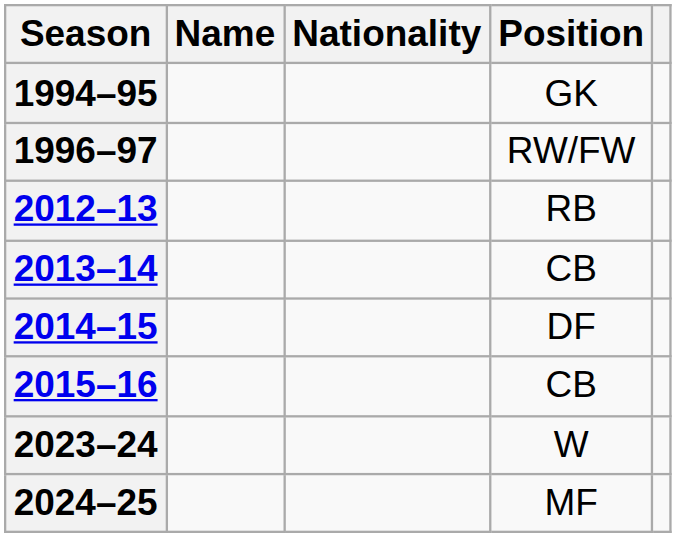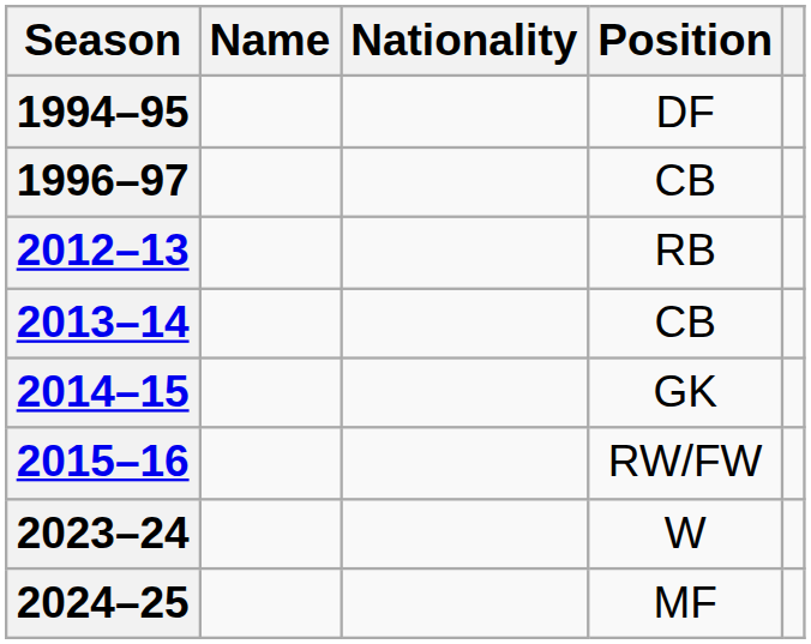1994–95 | Position: GK -> DF
1996–97 | Position: RW/FW -> CB
2014–15 | Position: DF -> GK
2015–16 | Position: CB -> RW/FW
